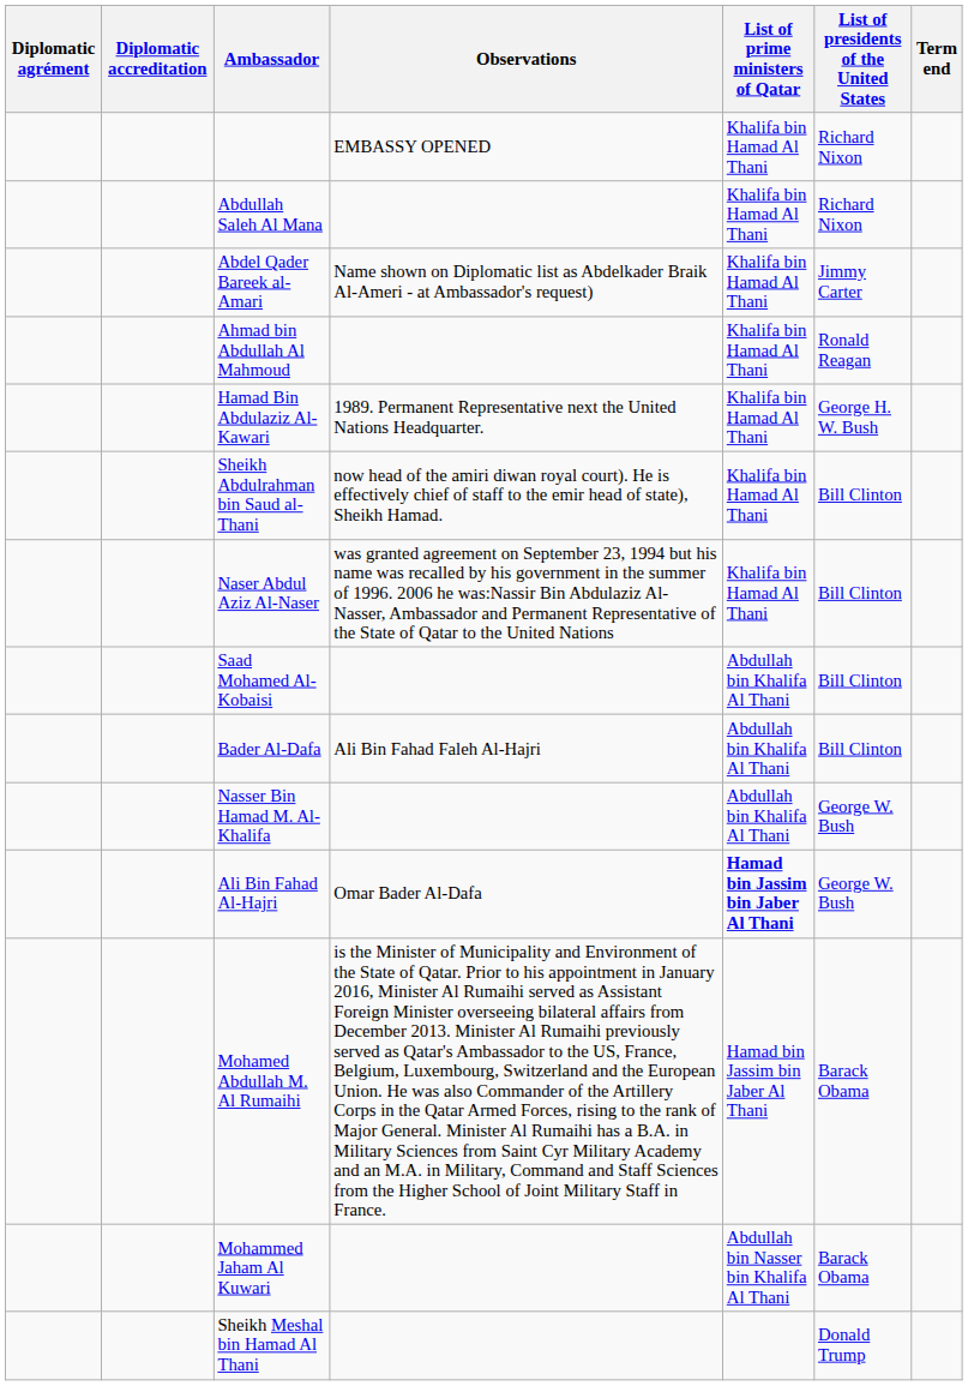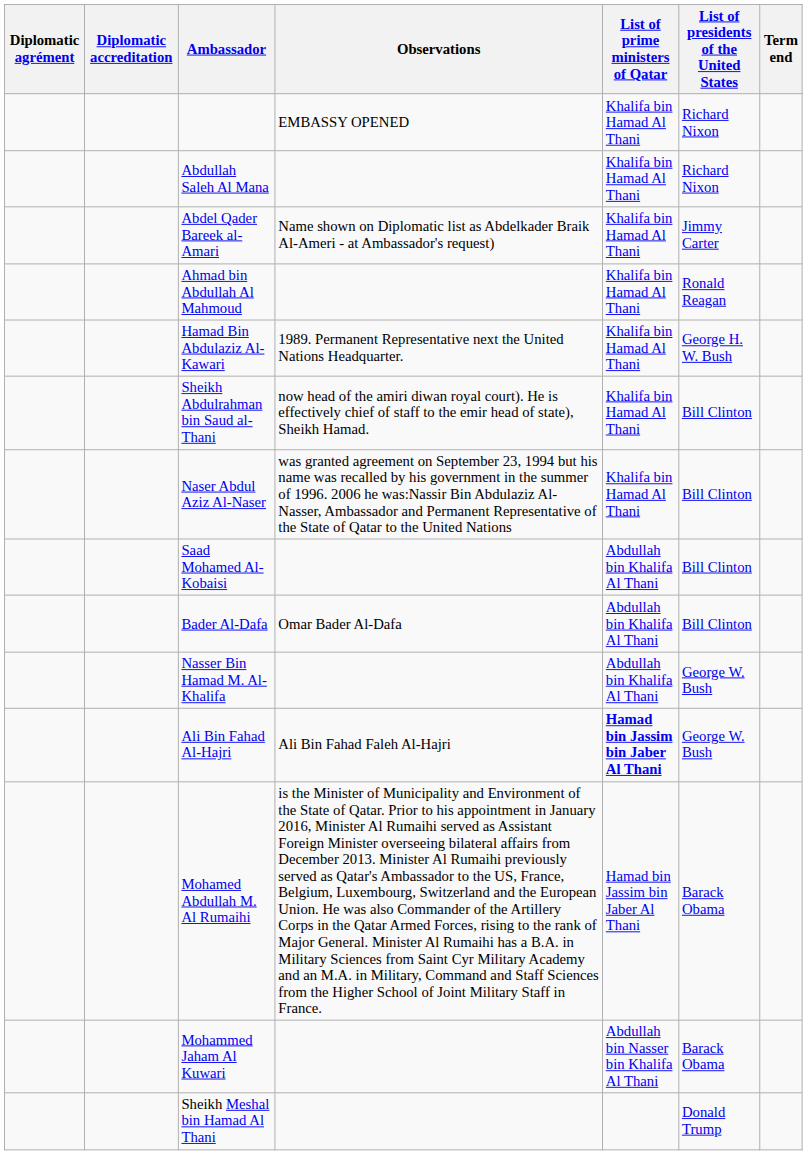Bader Al-Dafa | Observations: Ali Bin Fahad Faleh Al-Hajri -> Omar Bader Al-Dafa
Ali Bin Fahad Al-Hajri | Observations: Omar Bader Al-Dafa -> Ali Bin Fahad Faleh Al-Hajri
